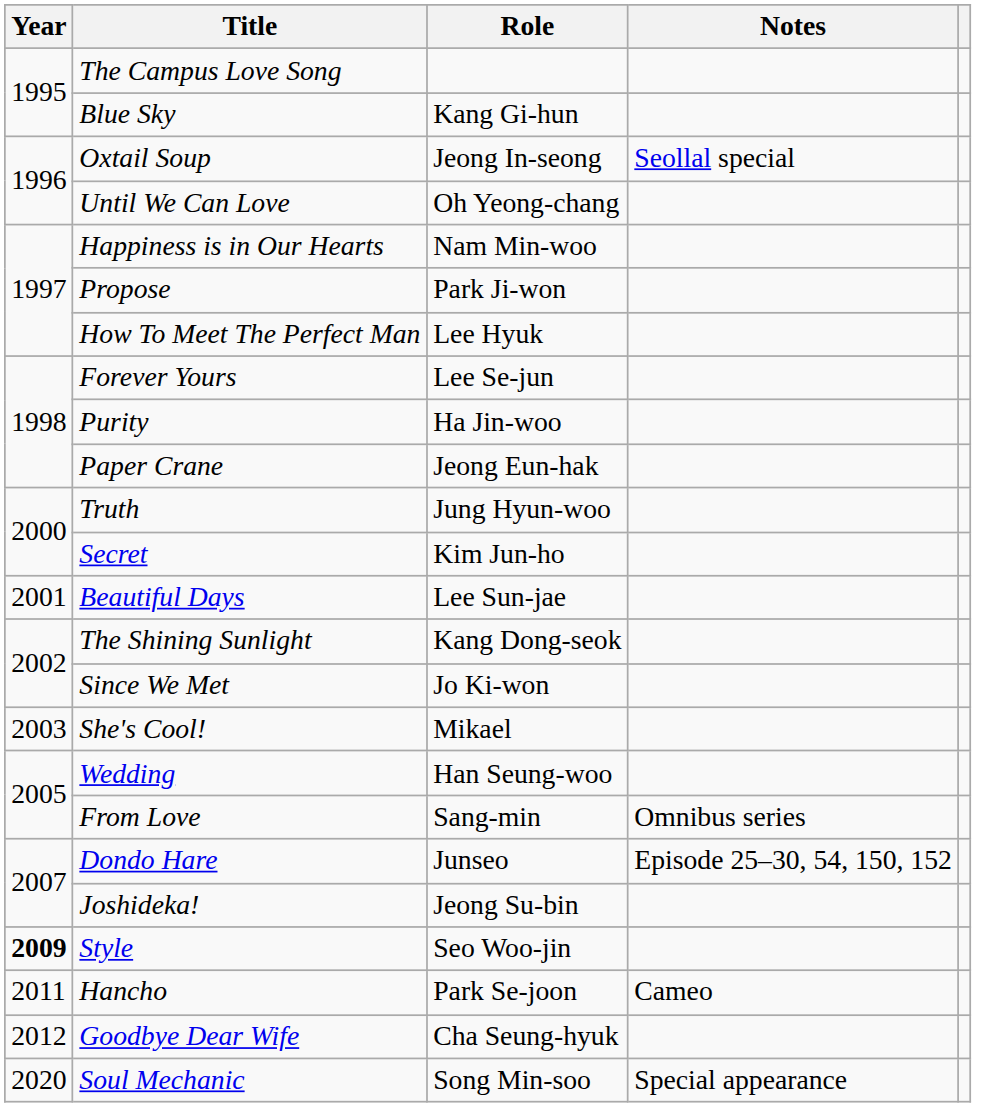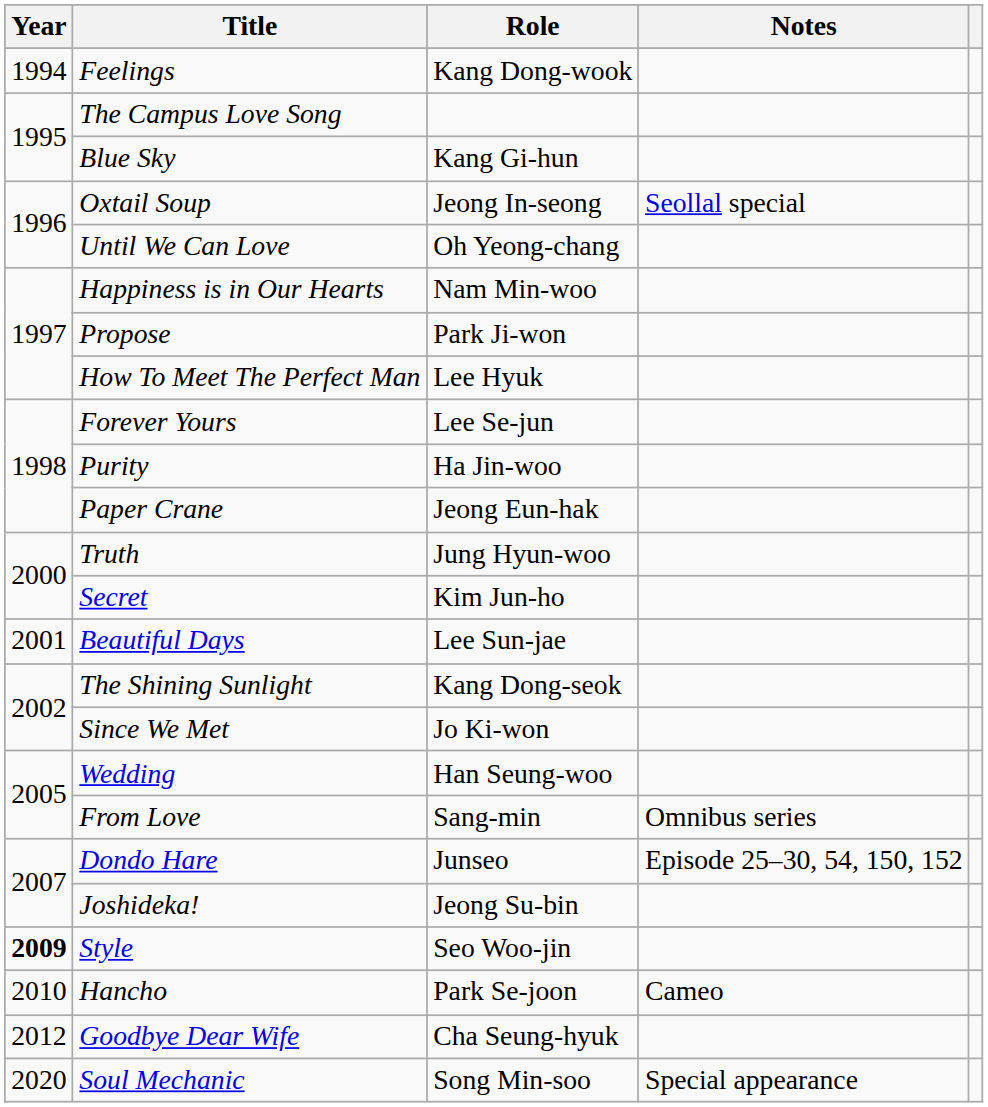+ row: 1994 | Feelings | Kang Dong-wook
- row: 2003 | She's Cool! | Mikael
Hancho | Year: 2011 -> 2010
